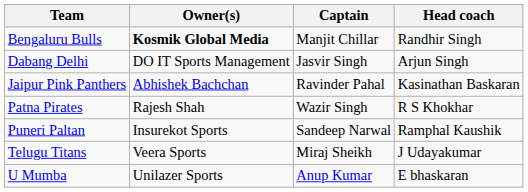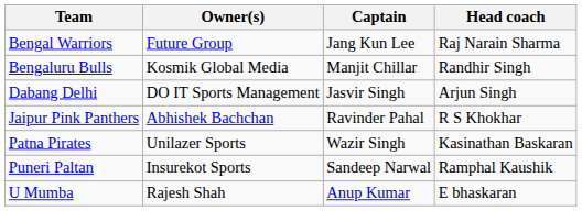+ row: Bengal Warriors | Future Group | Jang Kun Lee | Raj Narain Sharma
Bengaluru Bulls | Owner(s): bold -> normal
Jaipur Pink Panthers | Head coach: Kasinathan Baskaran -> R S Khokhar
Patna Pirates | Owner(s): Rajesh Shah -> Unilazer Sports
Patna Pirates | Head coach: R S Khokhar -> Kasinathan Baskaran
- row: Telugu Titans | Veera Sports | Miraj Sheikh | J Udayakumar
U Mumba | Owner(s): Unilazer Sports -> Rajesh Shah
